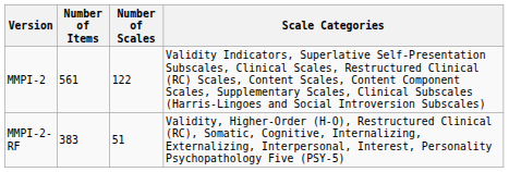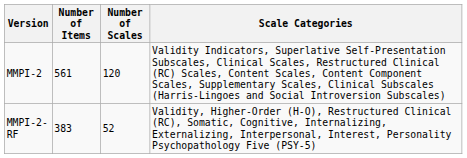MMPI-2 | Number of Scales: 122 -> 120
MMPI-2-RF | Number of Scales: 51 -> 52
